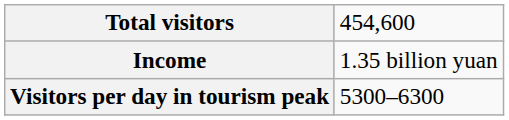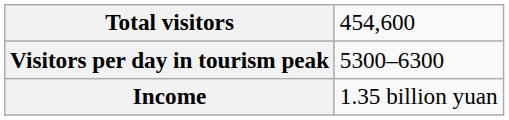rows swapped: Visitors per day in tourism peak <-> Income
